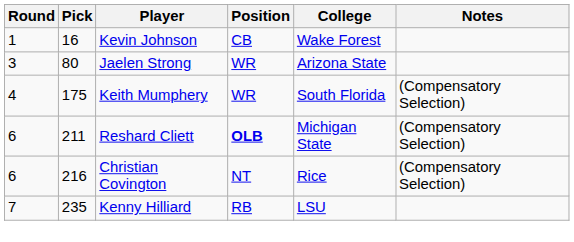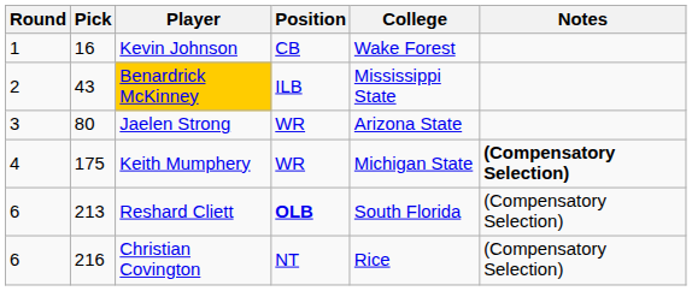+ row: 2 | 43 | Benardrick McKinney | ILB | Mississippi State
Keith Mumphery | College: South Florida -> Michigan State
Keith Mumphery | Notes: normal -> bold
Reshard Cliett | Pick: 211 -> 213
Reshard Cliett | College: Michigan State -> South Florida
- row: 7 | 235 | Kenny Hilliard | RB | LSU
